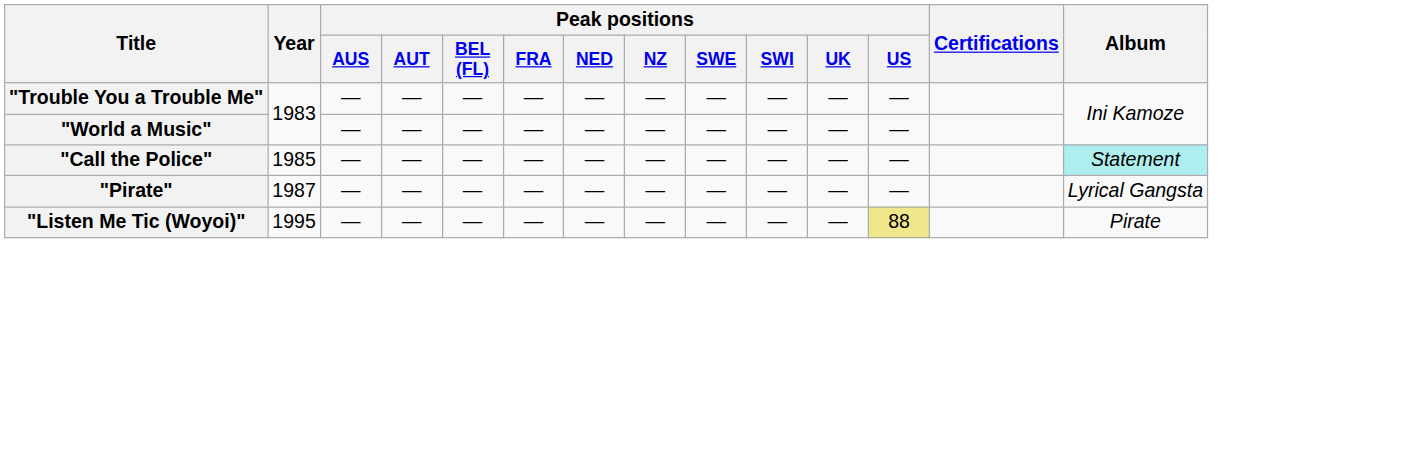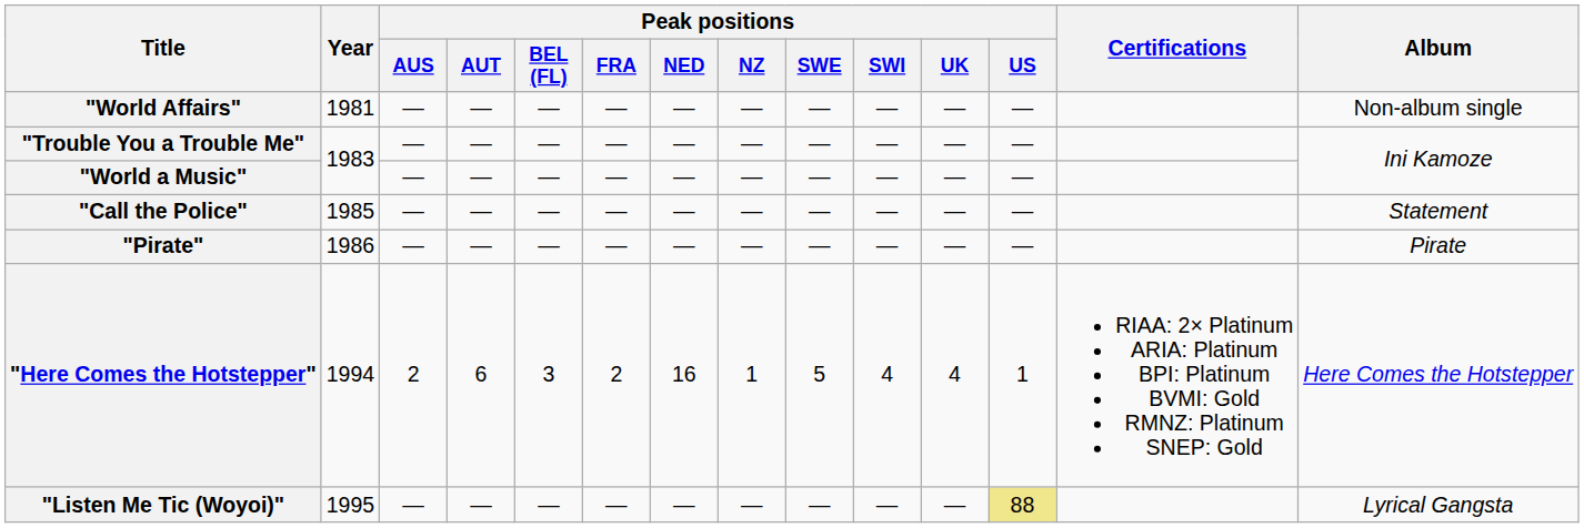+ row: "World Affairs" | 1981 | — | — | — | — | — | — | — | — | — | — | Non-album single
"Call the Police" | Album: paleturquoise background -> no background
"Pirate" | Year: 1987 -> 1986
"Pirate" | Album: Lyrical Gangsta -> Pirate
+ row: "Here Comes the Hotstepper" | 1994 | 2 | 6 | 3 | 2 | 16 | 1 | 5 | 4 | 4 | 1 | RIAA: 2× Platinum ARIA: Platinum BPI: Platinum BVMI: Gold RMNZ: Platinum SNEP: Gold | Here Comes the Hotstepper
"Listen Me Tic (Woyoi)" | Album: Pirate -> Lyrical Gangsta
